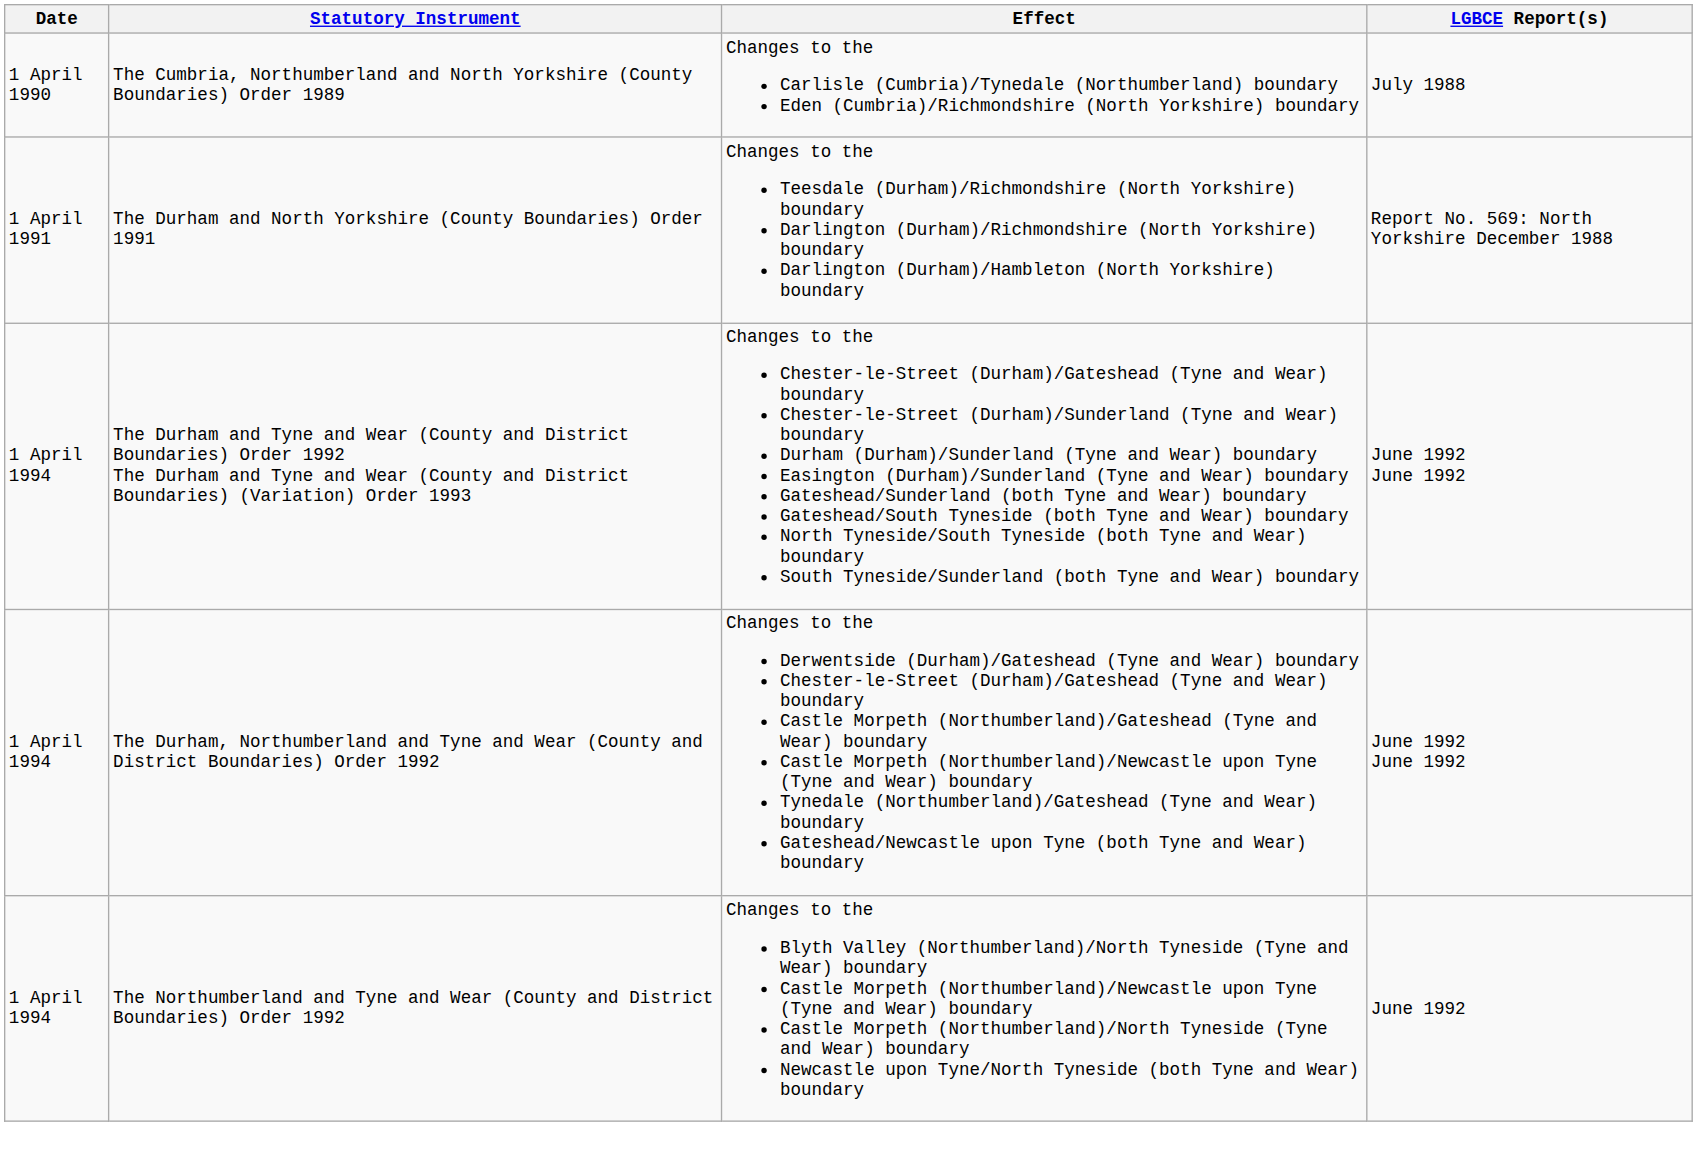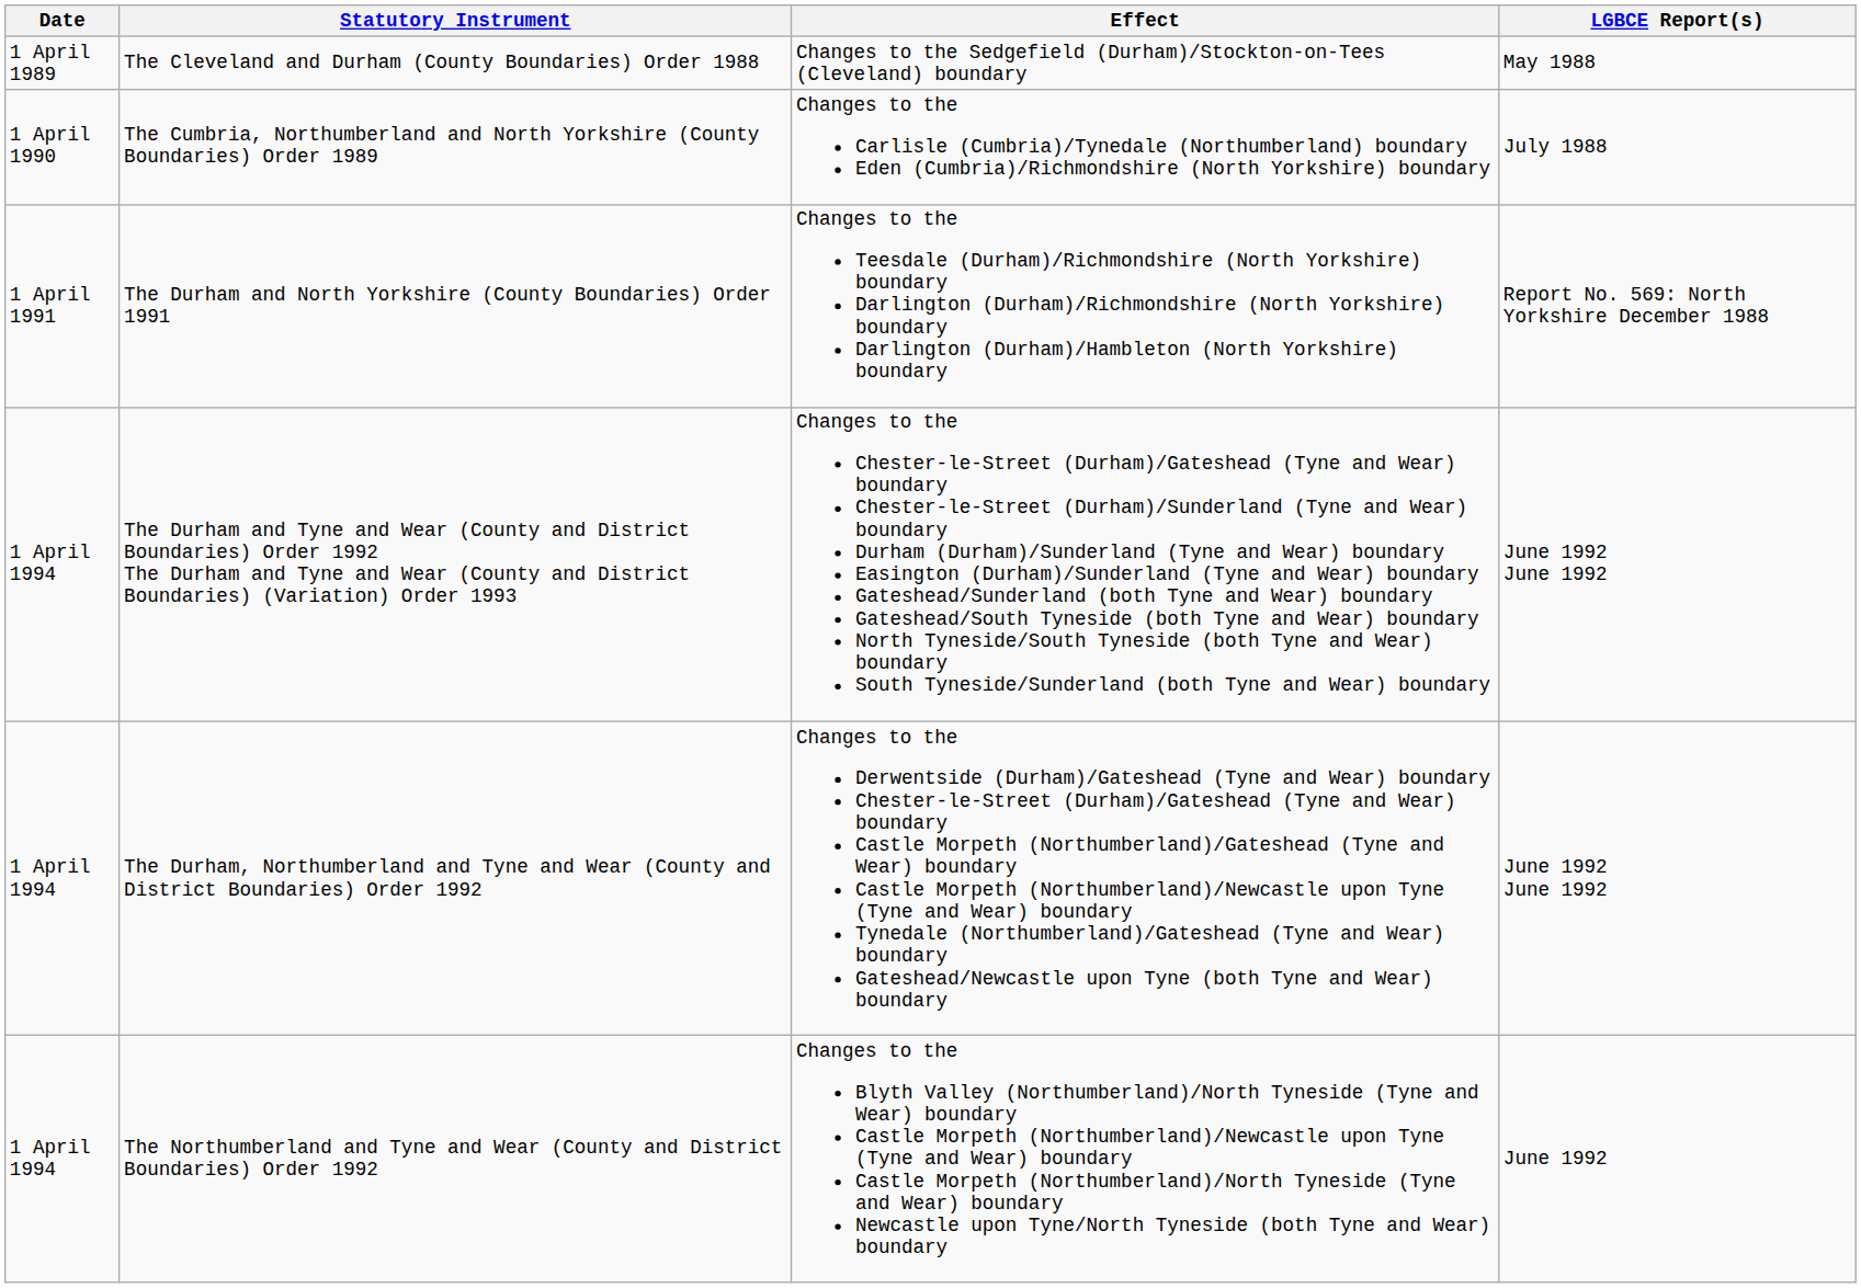+ row: 1 April 1989 | The Cleveland and Durham (County Boundaries) Order 1988 | Changes to the Sedgefield (Durham)/Stockton-on-Tees (Cleveland) boundary | May 1988
